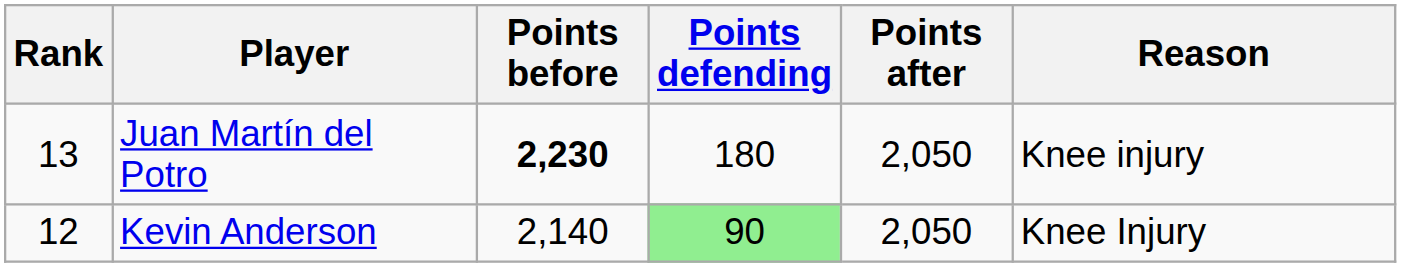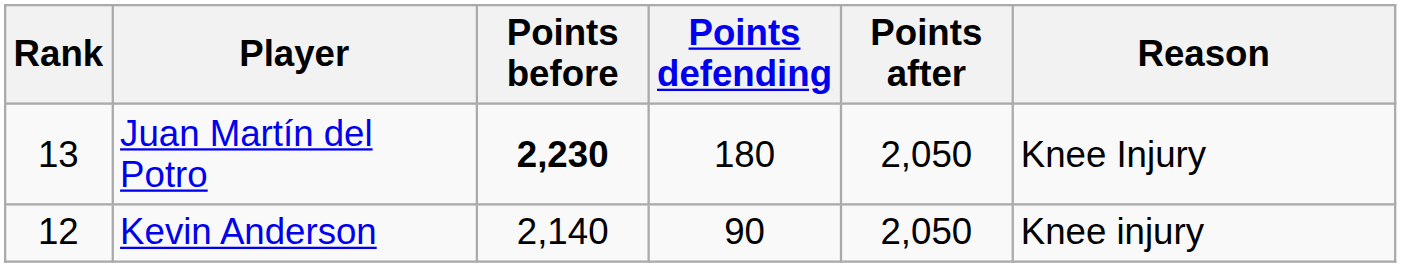Juan Martín del Potro | Reason: Knee injury -> Knee Injury
Kevin Anderson | Points defending: lightgreen background -> no background
Kevin Anderson | Reason: Knee Injury -> Knee injury
